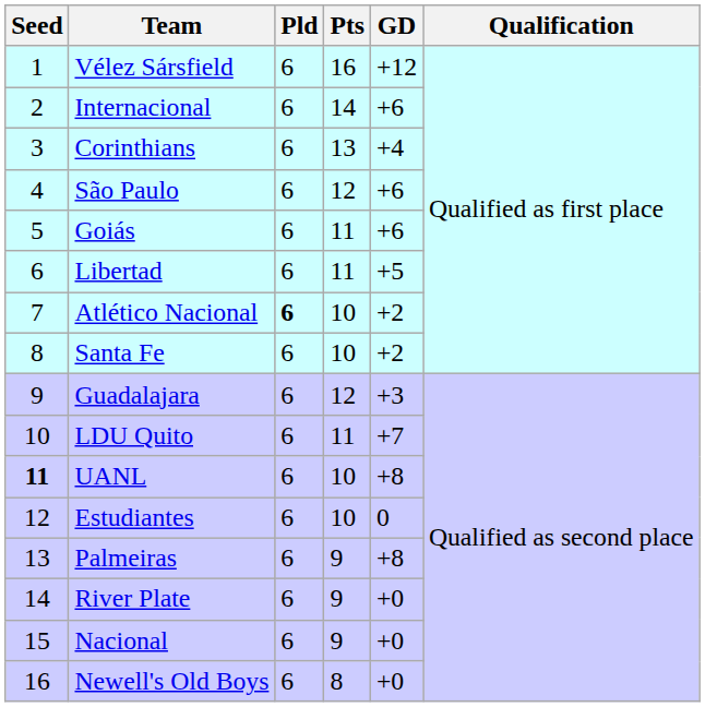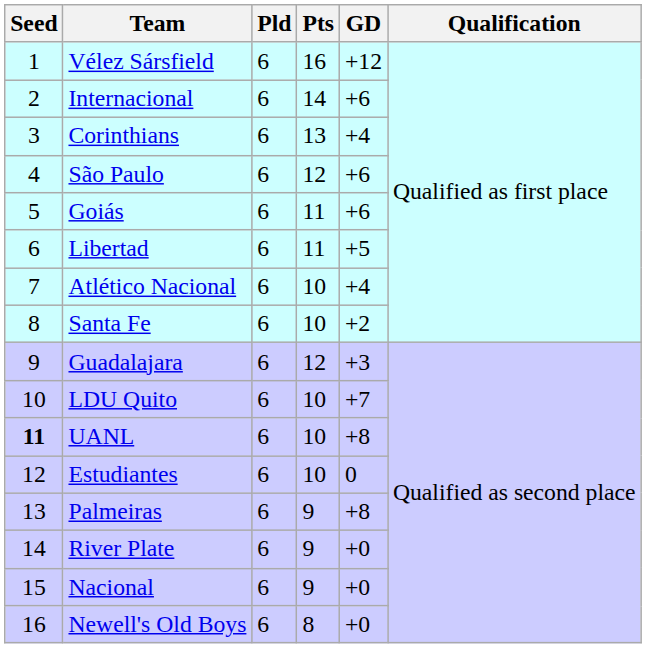Atlético Nacional | Pld: bold -> normal
Atlético Nacional | GD: +2 -> +4
LDU Quito | Pts: 11 -> 10
